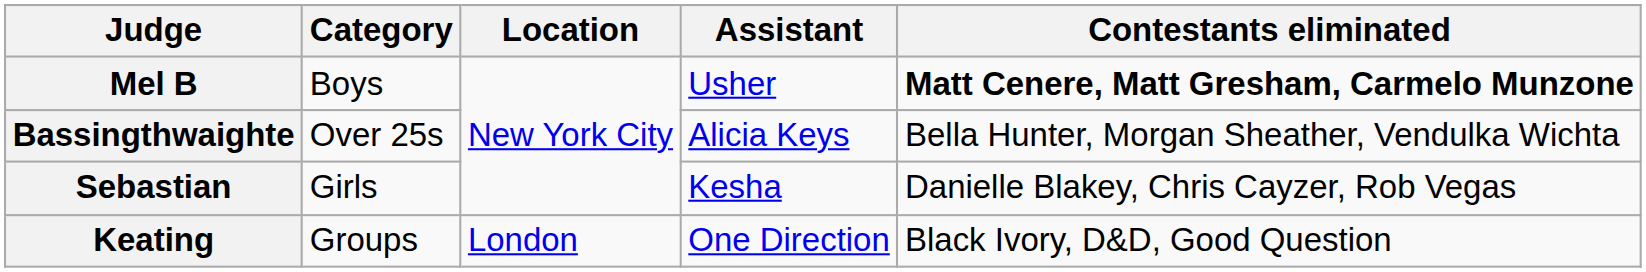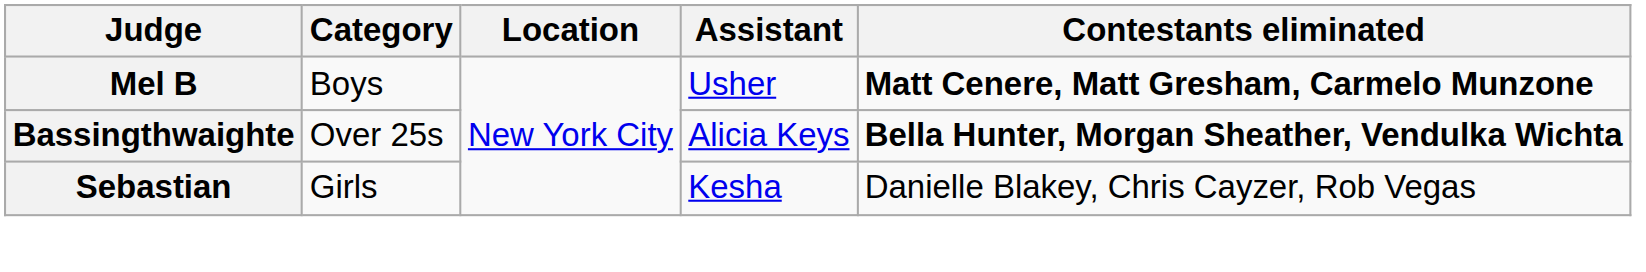Bassingthwaighte | Contestants eliminated: normal -> bold
- row: Keating | Groups | London | One Direction | Black Ivory, D&D, Good Question
